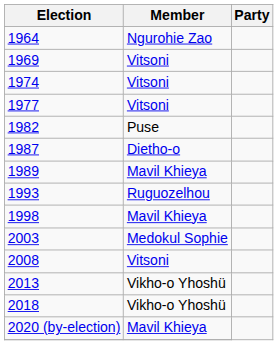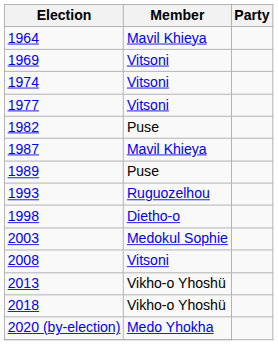1964 | Member: Ngurohie Zao -> Mavil Khieya
1987 | Member: Dietho-o -> Mavil Khieya
1989 | Member: Mavil Khieya -> Puse
1998 | Member: Mavil Khieya -> Dietho-o
2020 (by-election) | Member: Mavil Khieya -> Medo Yhokha
